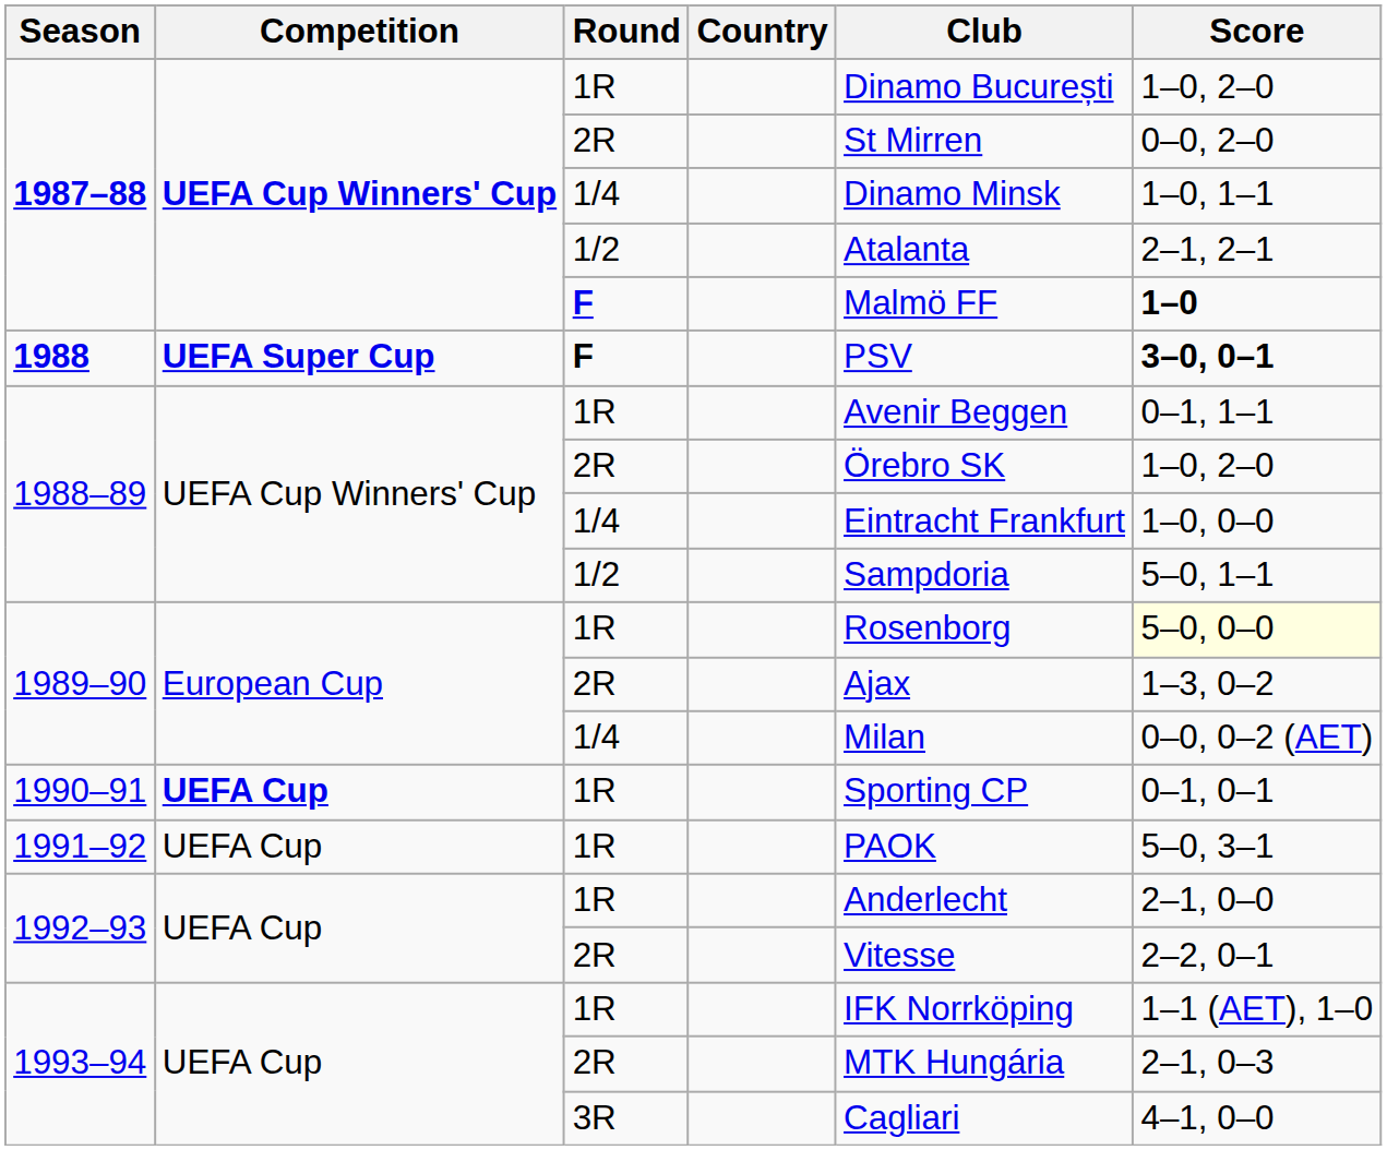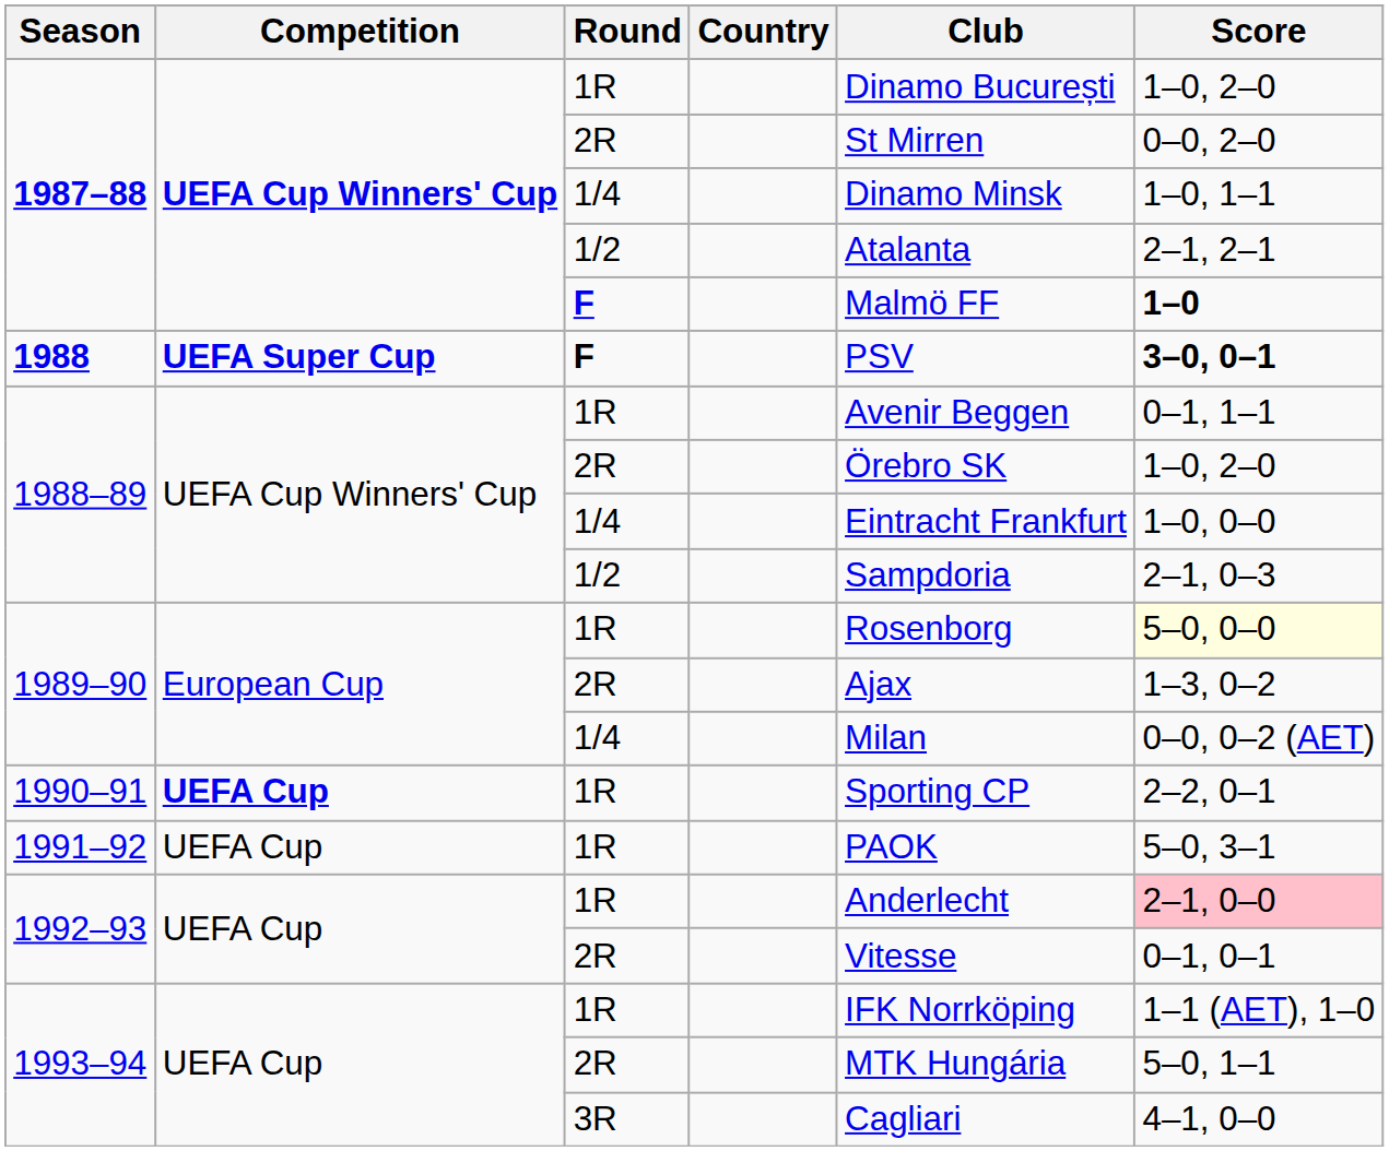1988–89 / 1/2 | Score: 5–0, 1–1 -> 2–1, 0–3
1990–91 | Score: 0–1, 0–1 -> 2–2, 0–1
1992–93 / 1R | Score: no background -> pink background
1992–93 / 2R | Score: 2–2, 0–1 -> 0–1, 0–1
1993–94 / 2R | Score: 2–1, 0–3 -> 5–0, 1–1
